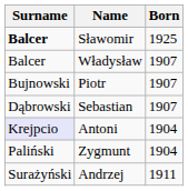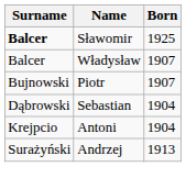Sebastian | Born: 1907 -> 1904
Antoni | Surname: lavender background -> no background
- row: Paliński | Zygmunt | 1904
Andrzej | Born: 1911 -> 1913
